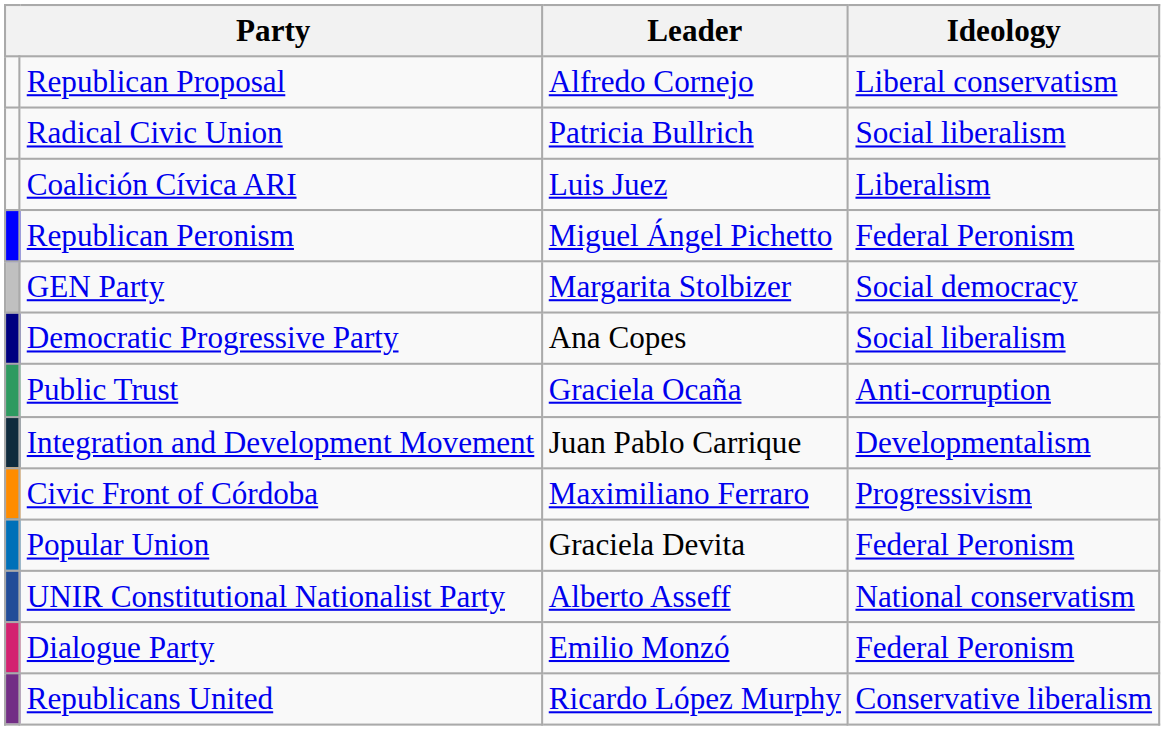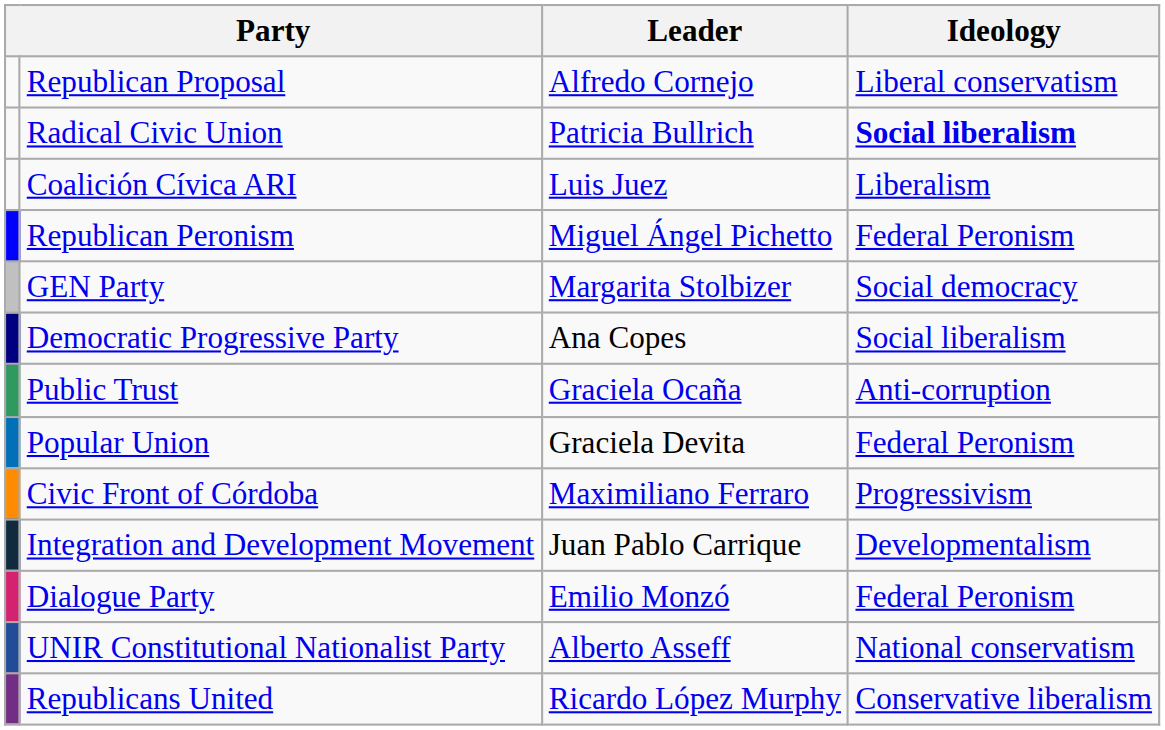Radical Civic Union | Ideology: normal -> bold
rows swapped: Integration and Development Movement <-> Popular Union
rows swapped: Dialogue Party <-> UNIR Constitutional Nationalist Party
